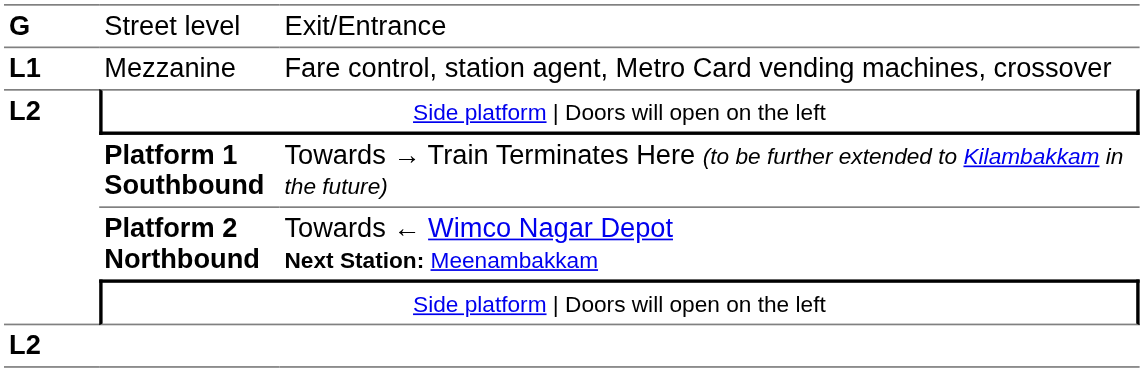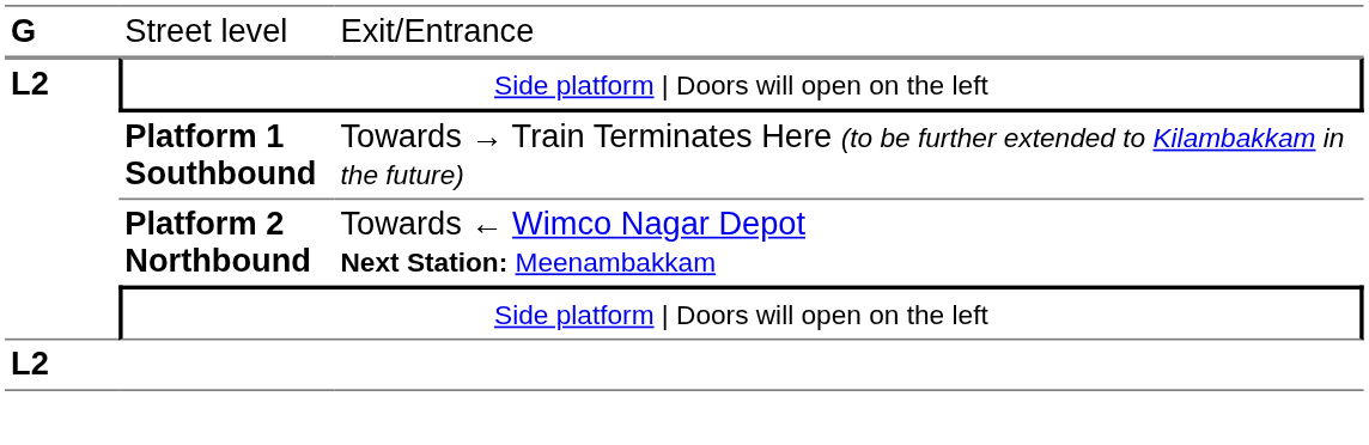- row: L1 | Mezzanine | Fare control, station agent, Metro Card vending machines, crossover
